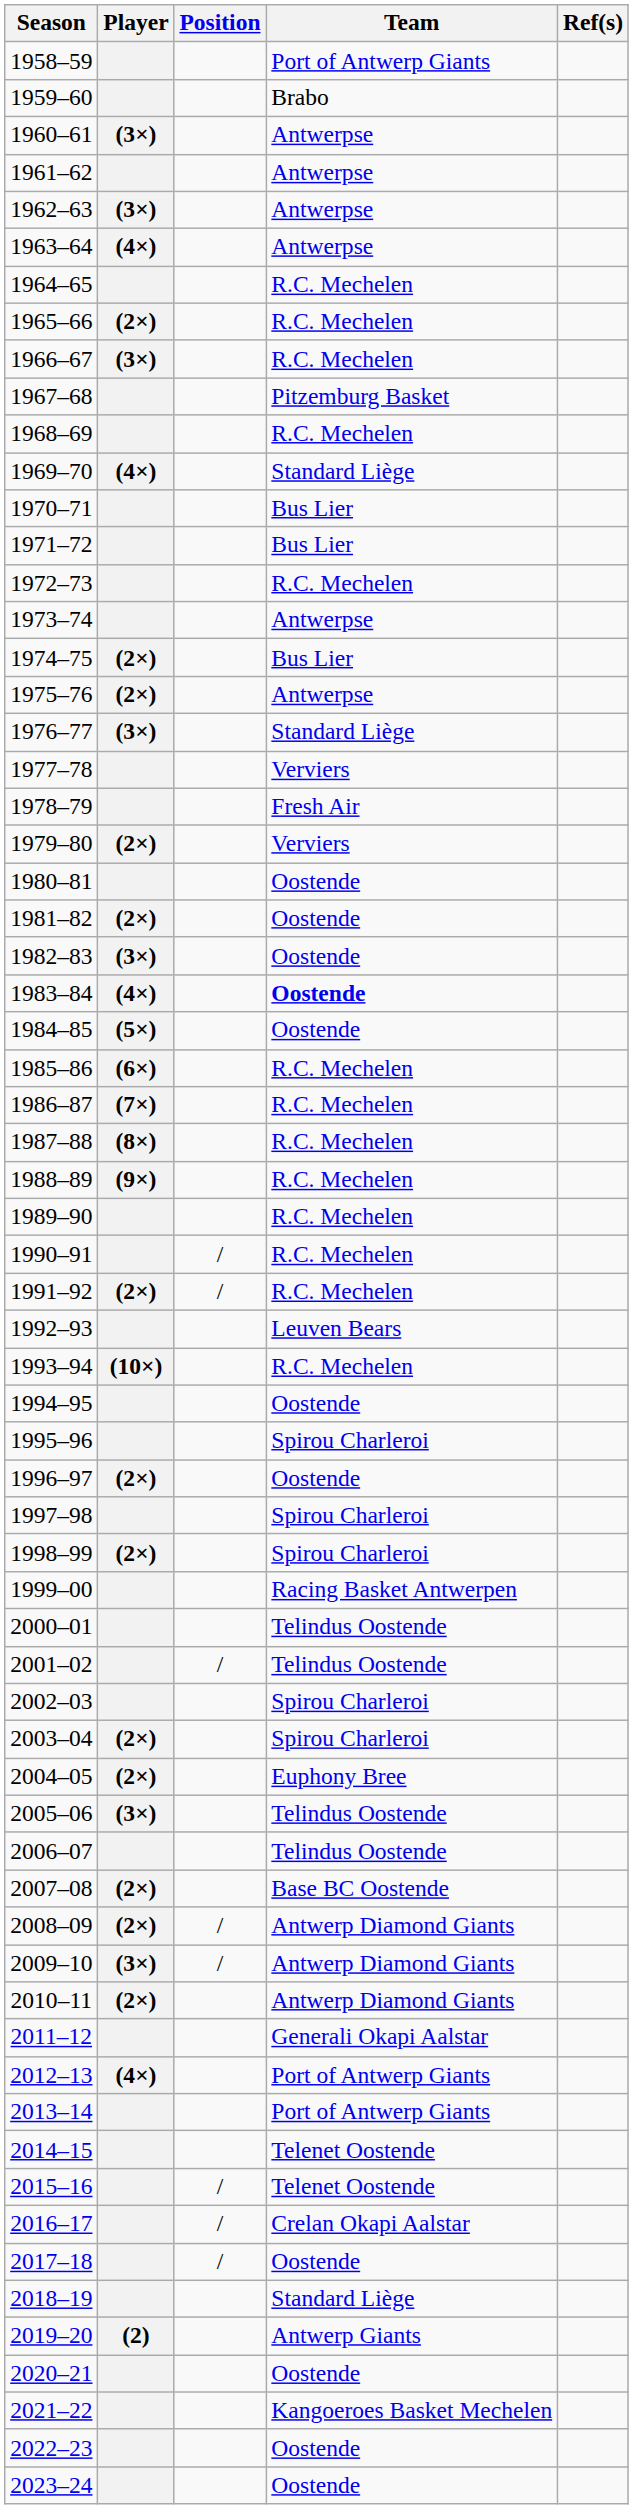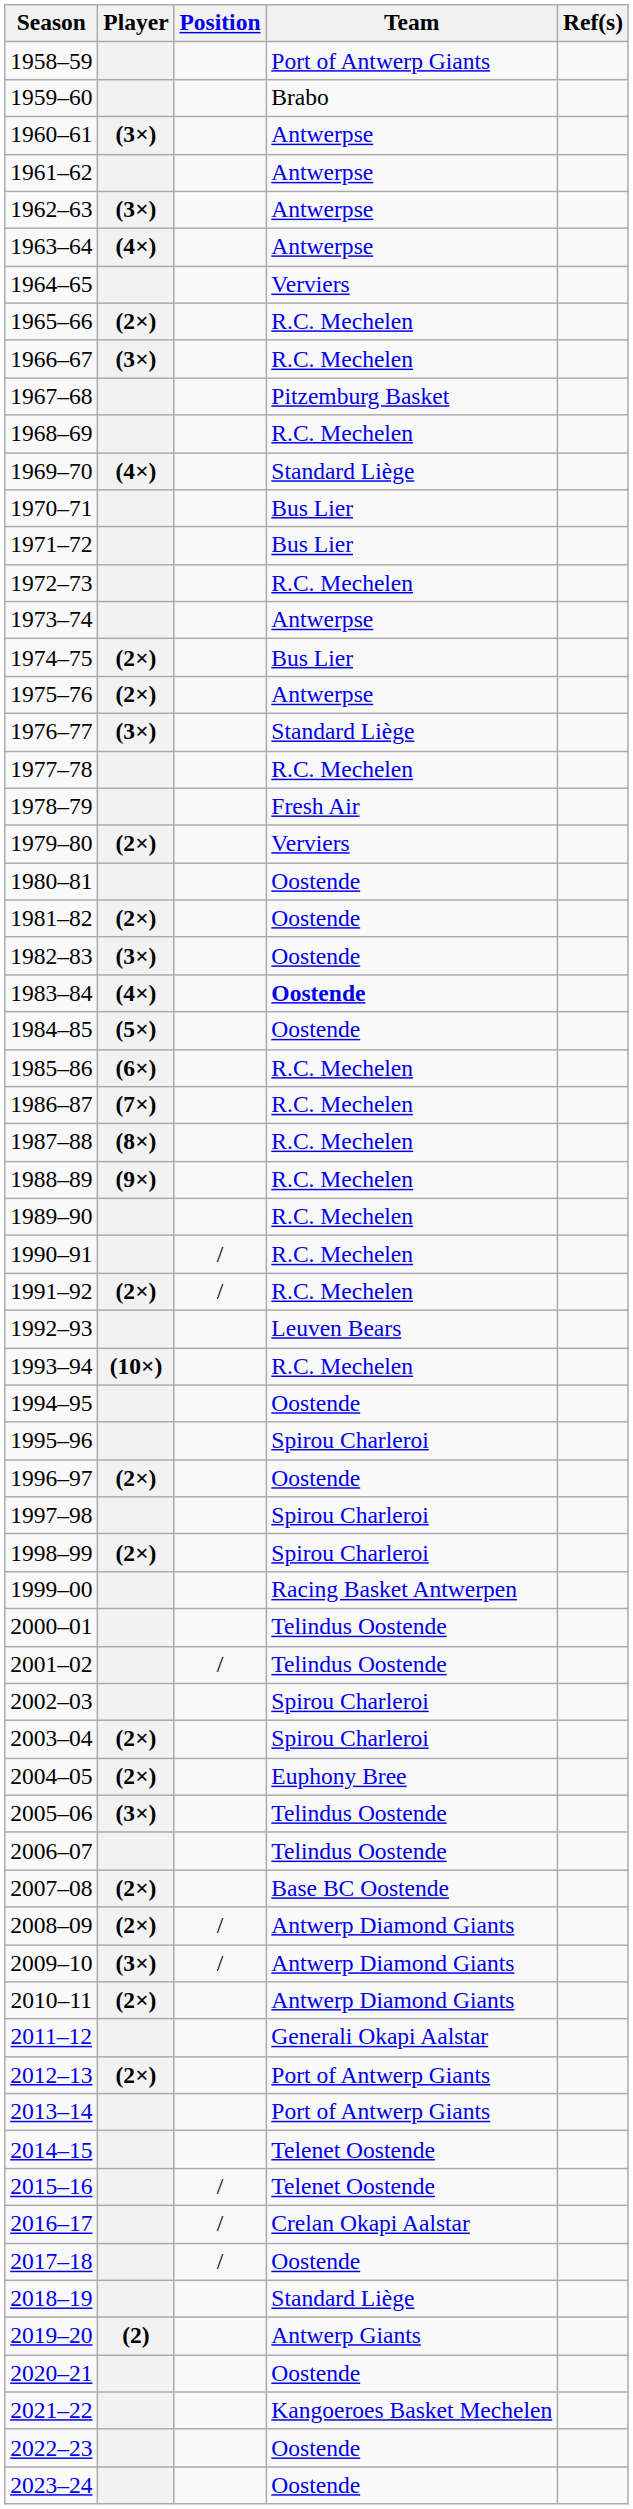1964–65 | Team: R.C. Mechelen -> Verviers
1977–78 | Team: Verviers -> R.C. Mechelen
2012–13 | Player: (4×) -> (2×)
